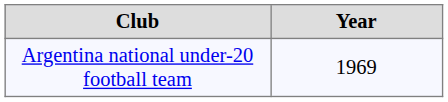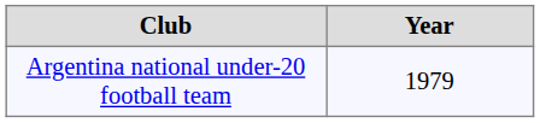Argentina national under-20 football team | Year: 1969 -> 1979
